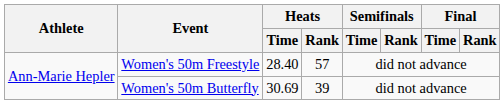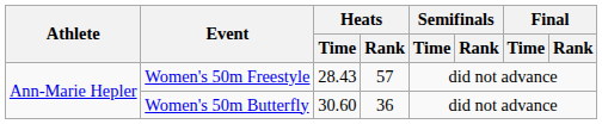Women's 50m Freestyle | Heats / Time: 28.40 -> 28.43
Women's 50m Butterfly | Heats / Time: 30.69 -> 30.60
Women's 50m Butterfly | Heats / Rank: 39 -> 36
